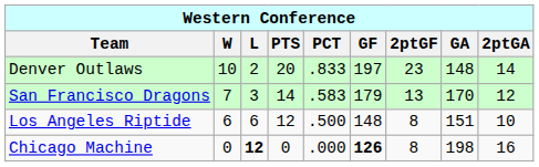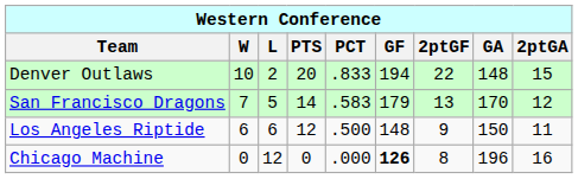Denver Outlaws | GF: 197 -> 194
Denver Outlaws | 2ptGF: 23 -> 22
Denver Outlaws | 2ptGA: 14 -> 15
San Francisco Dragons | L: 3 -> 5
Los Angeles Riptide | 2ptGF: 8 -> 9
Los Angeles Riptide | GA: 151 -> 150
Los Angeles Riptide | 2ptGA: 10 -> 11
Chicago Machine | L: bold -> normal
Chicago Machine | GA: 198 -> 196
